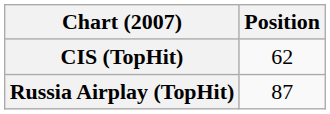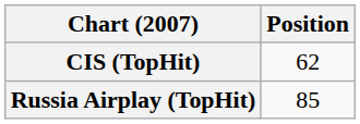Russia Airplay (TopHit) | Position: 87 -> 85
